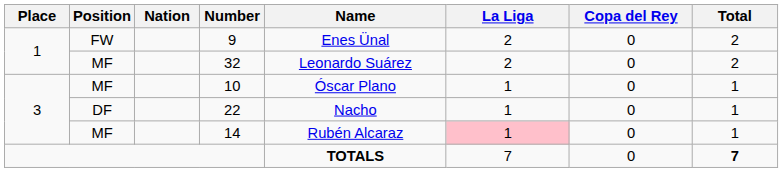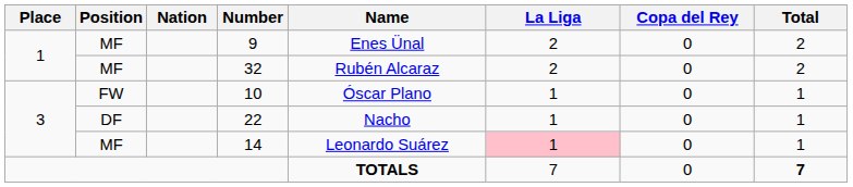9 | Position: FW -> MF
32 | Name: Leonardo Suárez -> Rubén Alcaraz
10 | Position: MF -> FW
14 | Name: Rubén Alcaraz -> Leonardo Suárez
